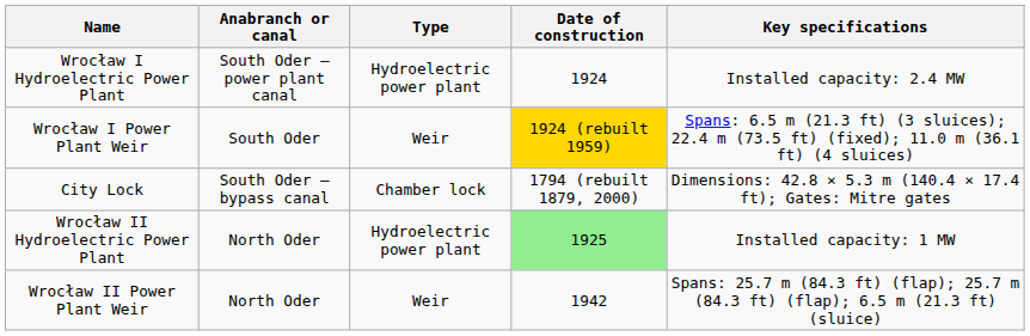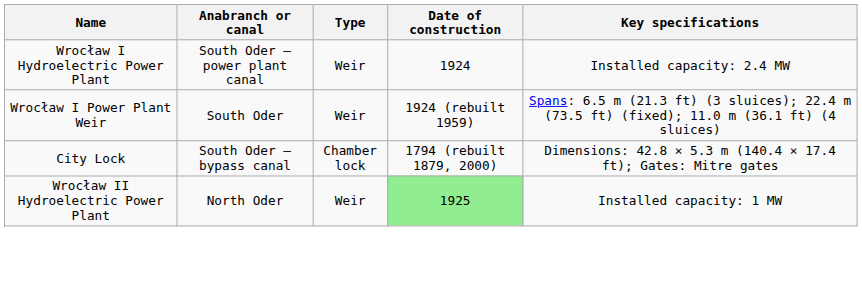Wrocław I Hydroelectric Power Plant | Type: Hydroelectric power plant -> Weir
Wrocław I Power Plant Weir | Date of construction: gold background -> no background
Wrocław II Hydroelectric Power Plant | Type: Hydroelectric power plant -> Weir
- row: Wrocław II Power Plant Weir | North Oder | Weir | 1942 | Spans: 25.7 m (84.3 ft) (flap); 25.7 m (84.3 ft) (flap); 6.5 m (21.3 ft) (sluice)
